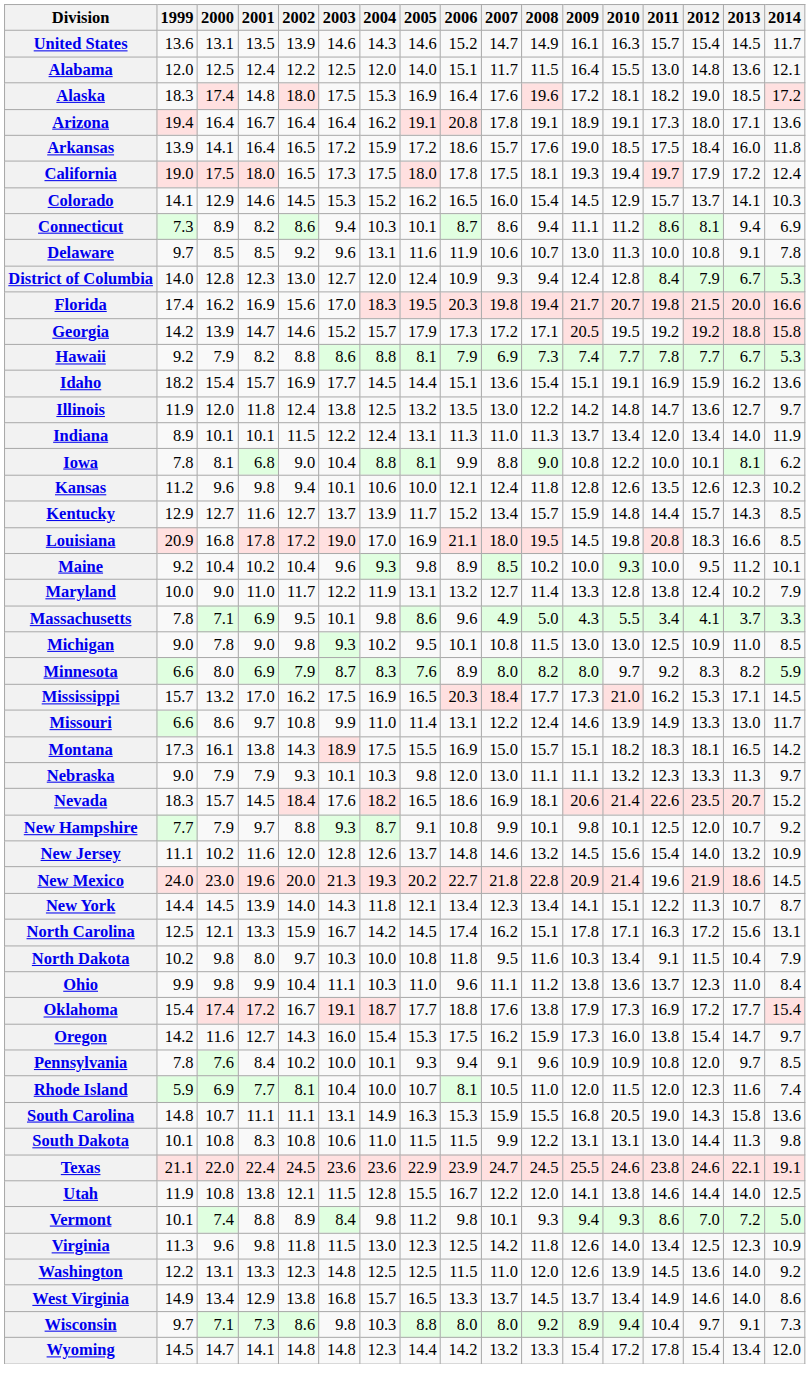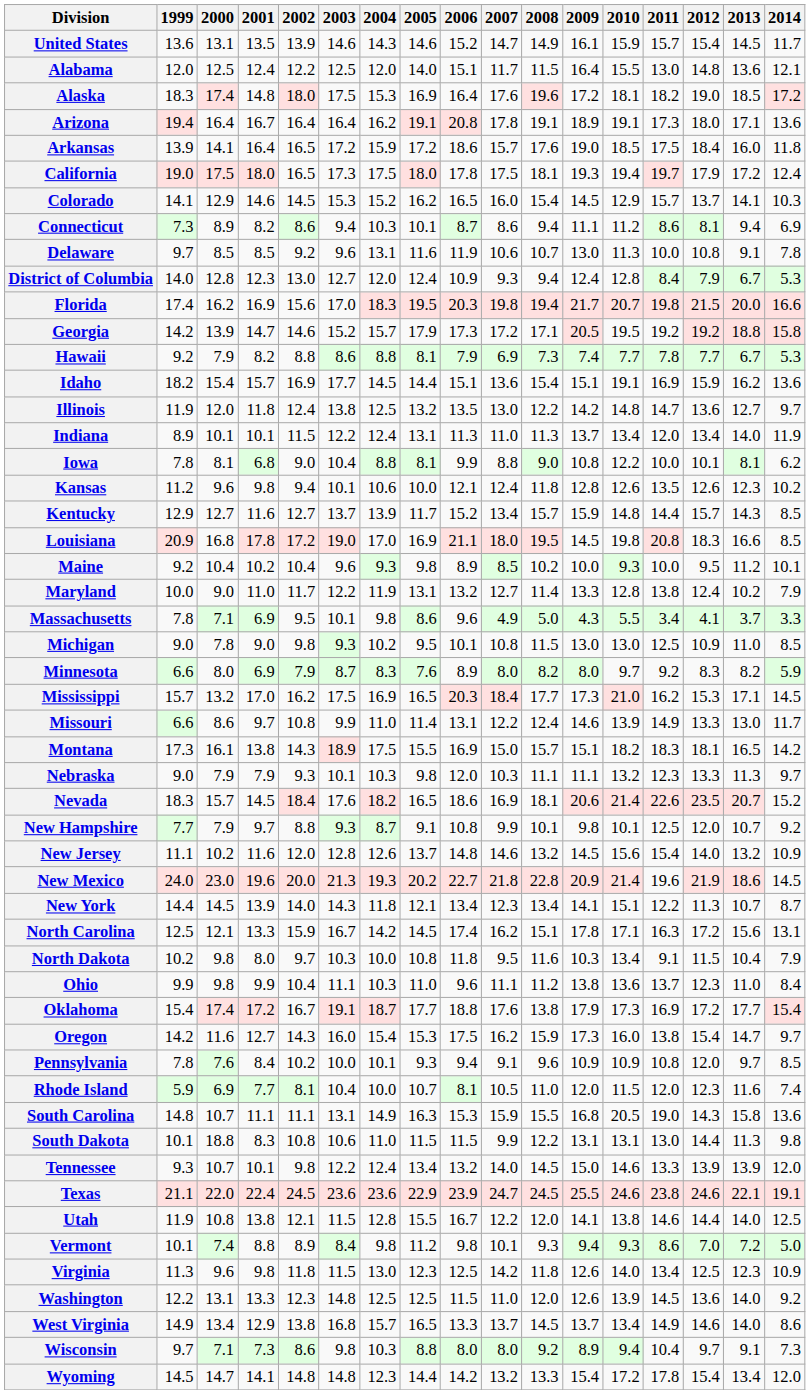United States | 2010: 16.3 -> 15.9
Nebraska | 2007: 13.0 -> 10.3
South Dakota | 2000: 10.8 -> 18.8
+ row: Tennessee | 9.3 | 10.7 | 10.1 | 9.8 | 12.2 | 12.4 | 13.4 | 13.2 | 14.0 | 14.5 | 15.0 | 14.6 | 13.3 | 13.9 | 13.9 | 12.0
